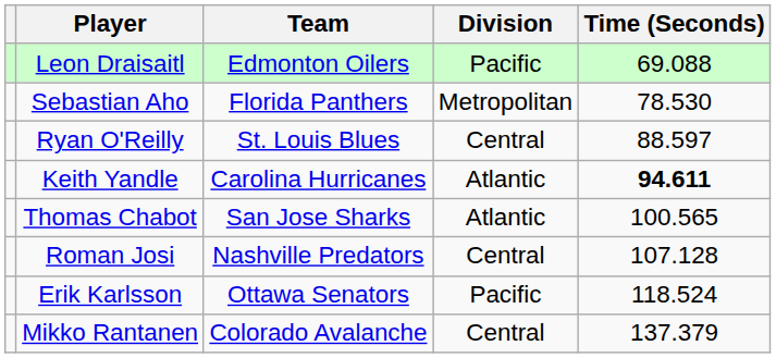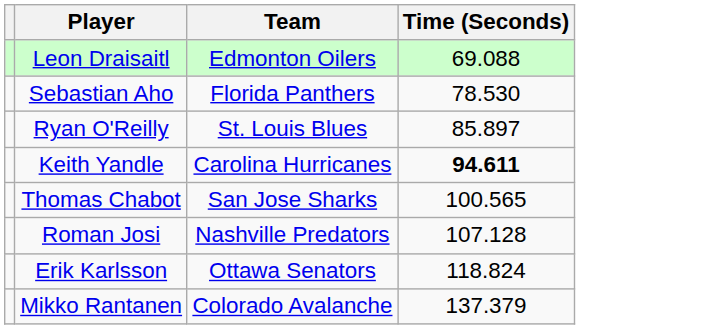- column: Division | Pacific | Metropolitan | Central | Atlantic | Atlantic | Central | Pacific | Central
Ryan O'Reilly | Time (Seconds): 88.597 -> 85.897
Erik Karlsson | Time (Seconds): 118.524 -> 118.824
